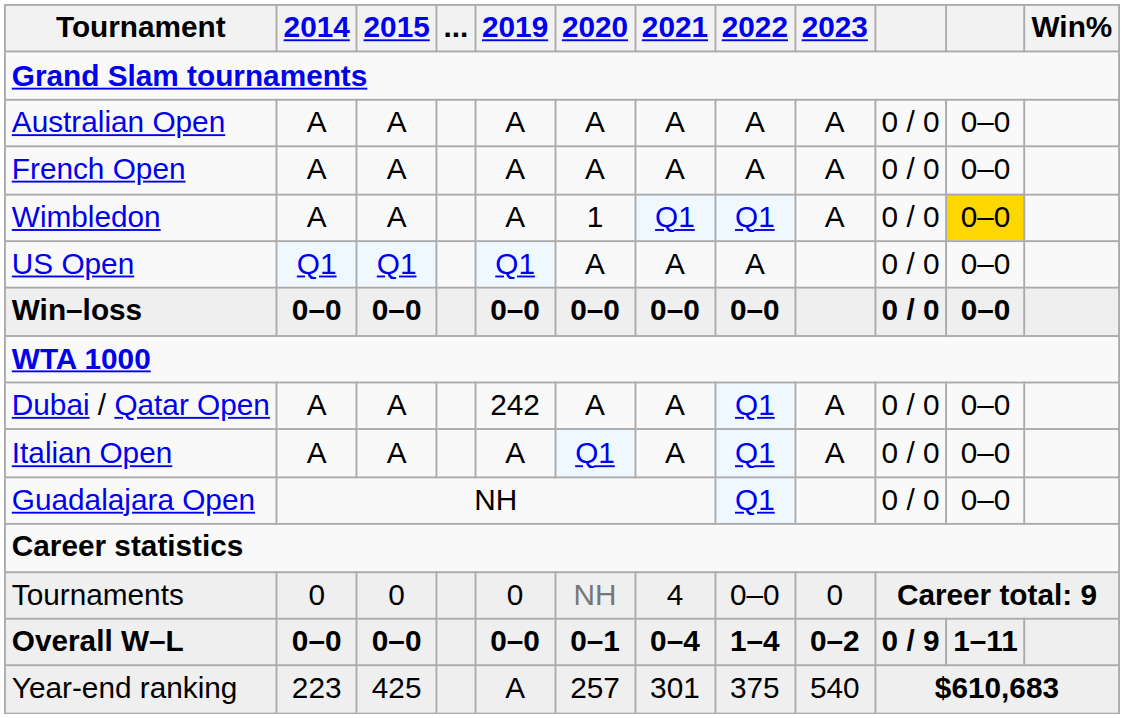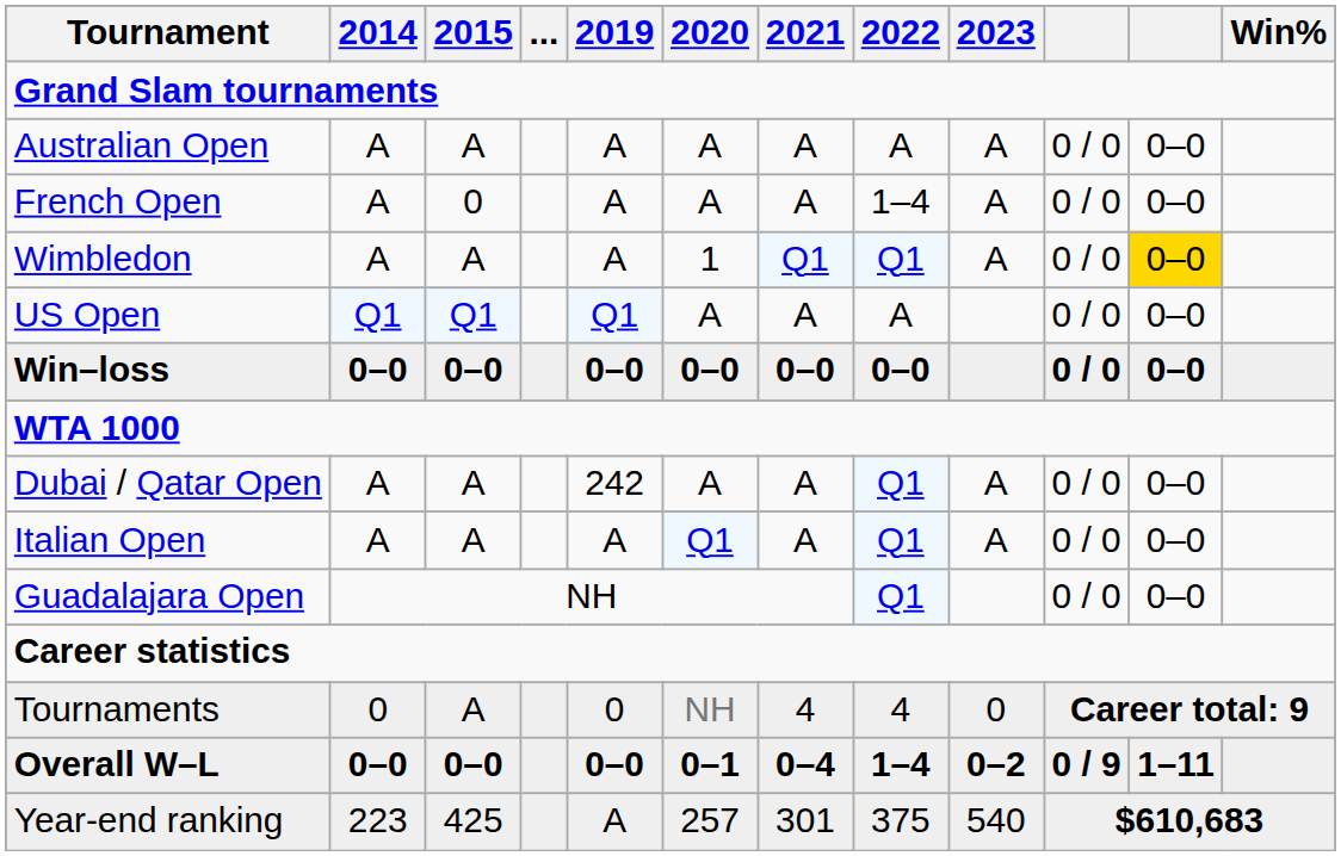French Open | 2015: A -> 0
French Open | 2022: A -> 1–4
Tournaments | 2015: 0 -> A
Tournaments | 2022: 0–0 -> 4
